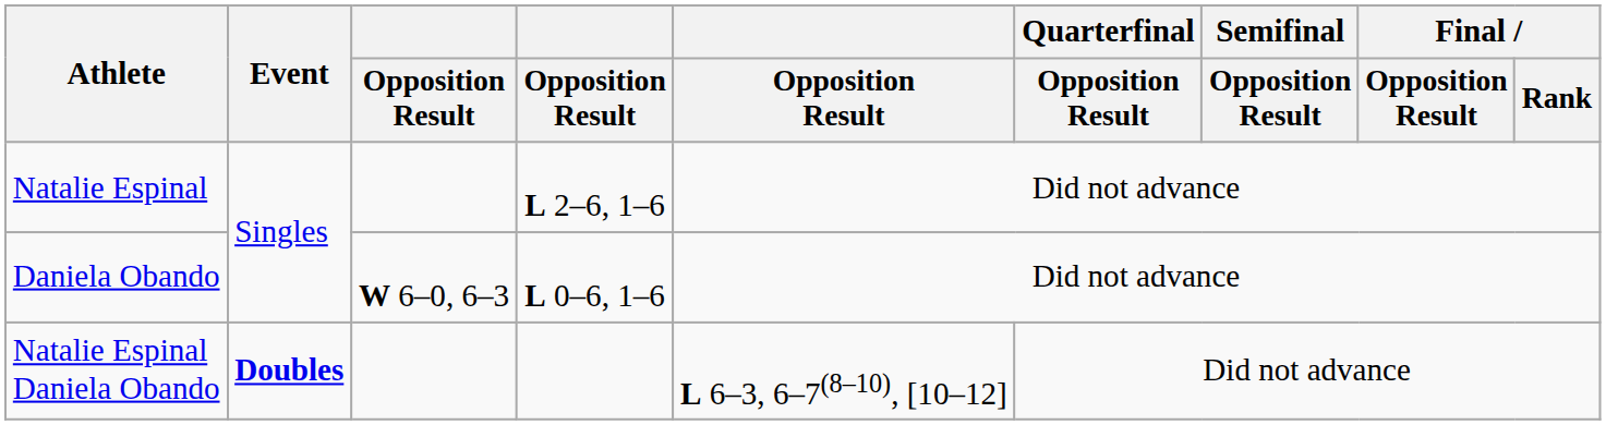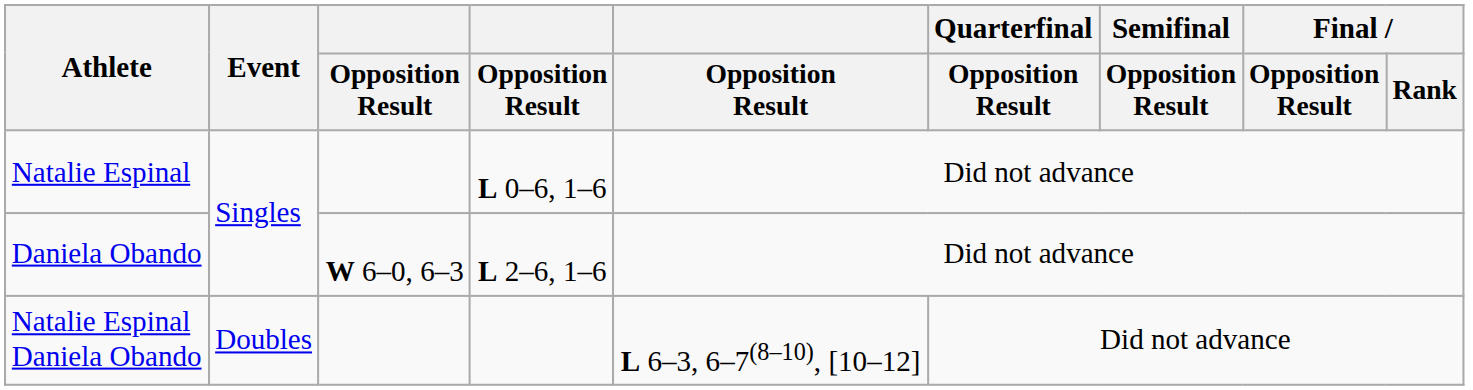Natalie Espinal | column 4: L 2–6, 1–6 -> L 0–6, 1–6
Daniela Obando | column 4: L 0–6, 1–6 -> L 2–6, 1–6
Natalie Espinal Daniela Obando | Event: bold -> normal
